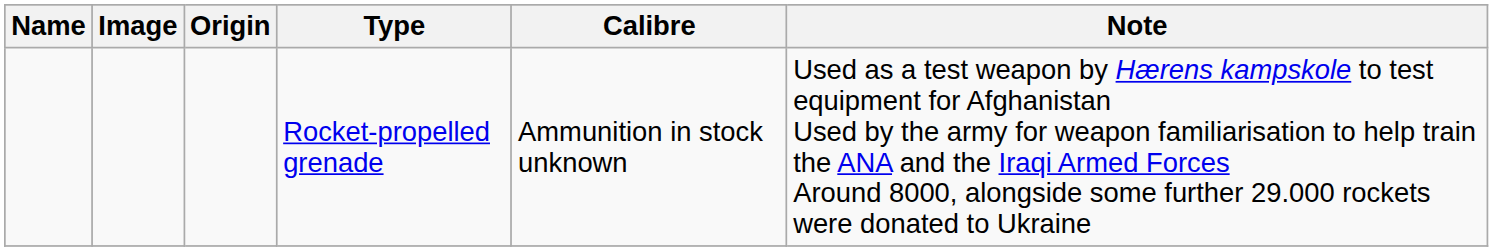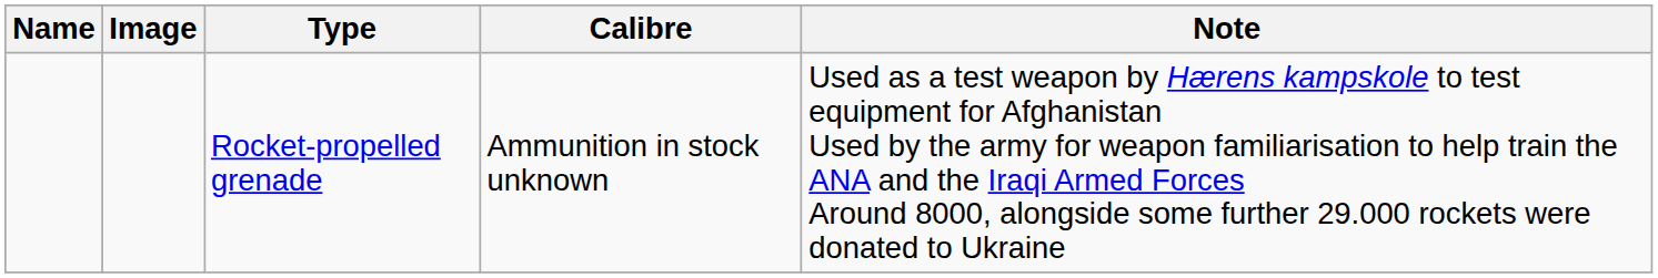- column: Origin
